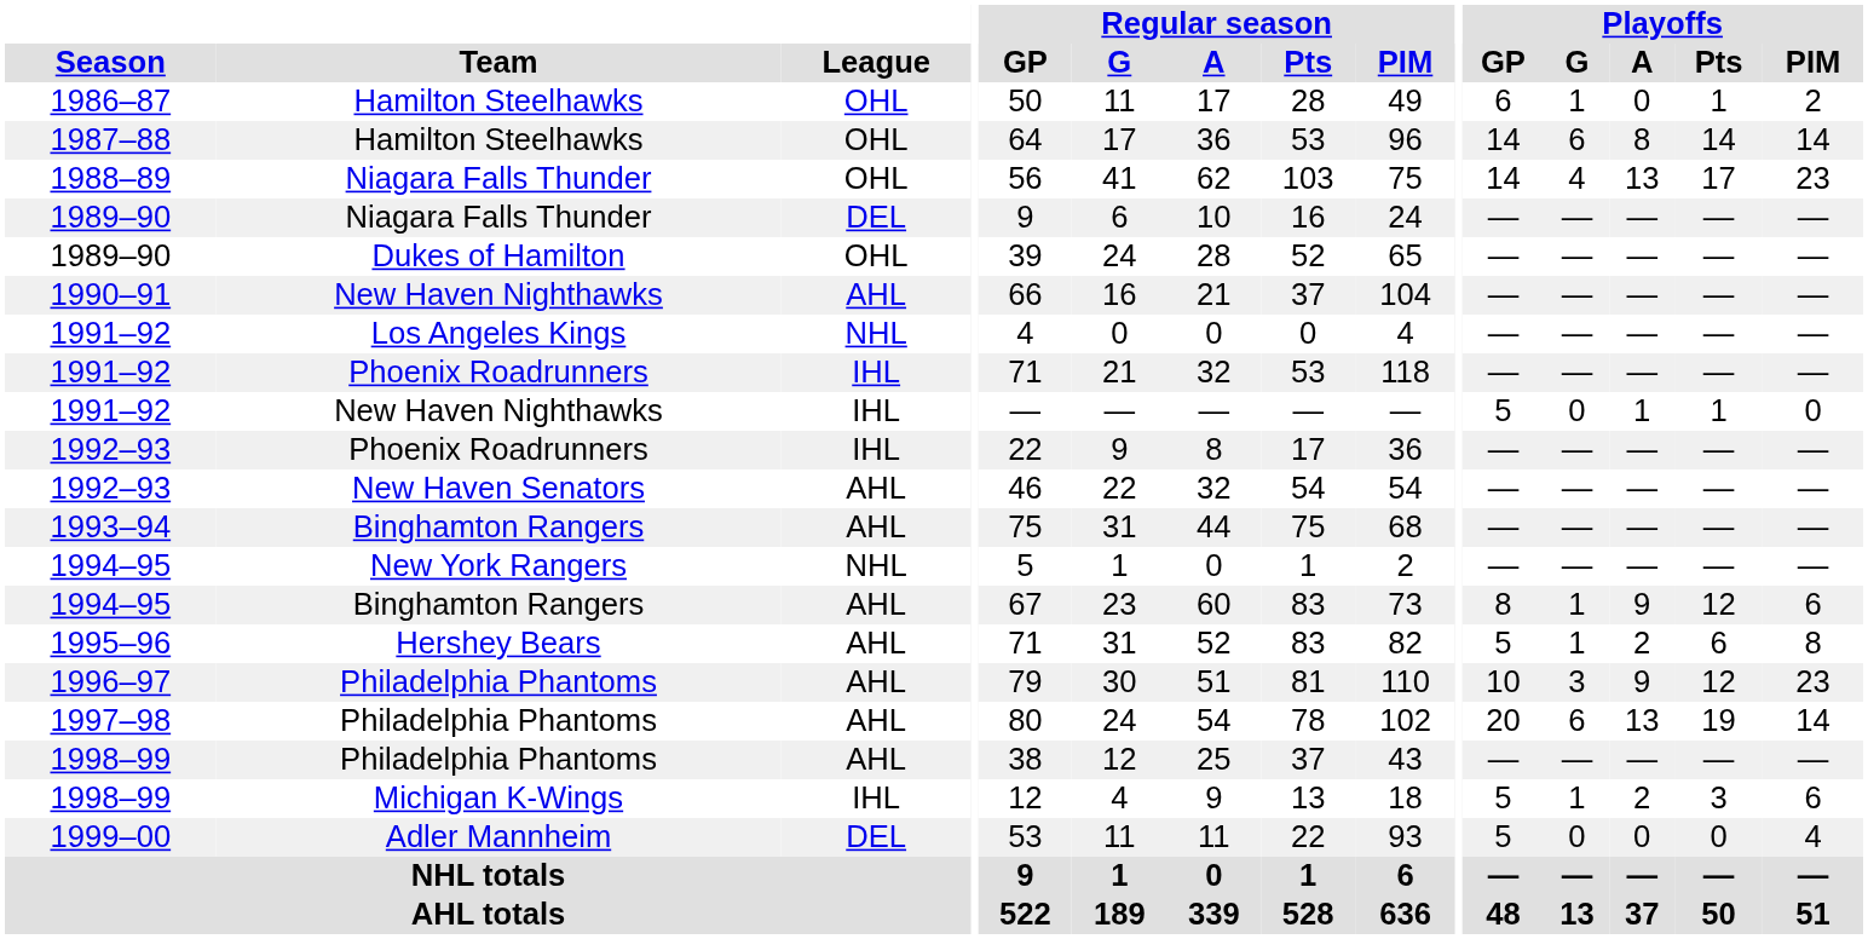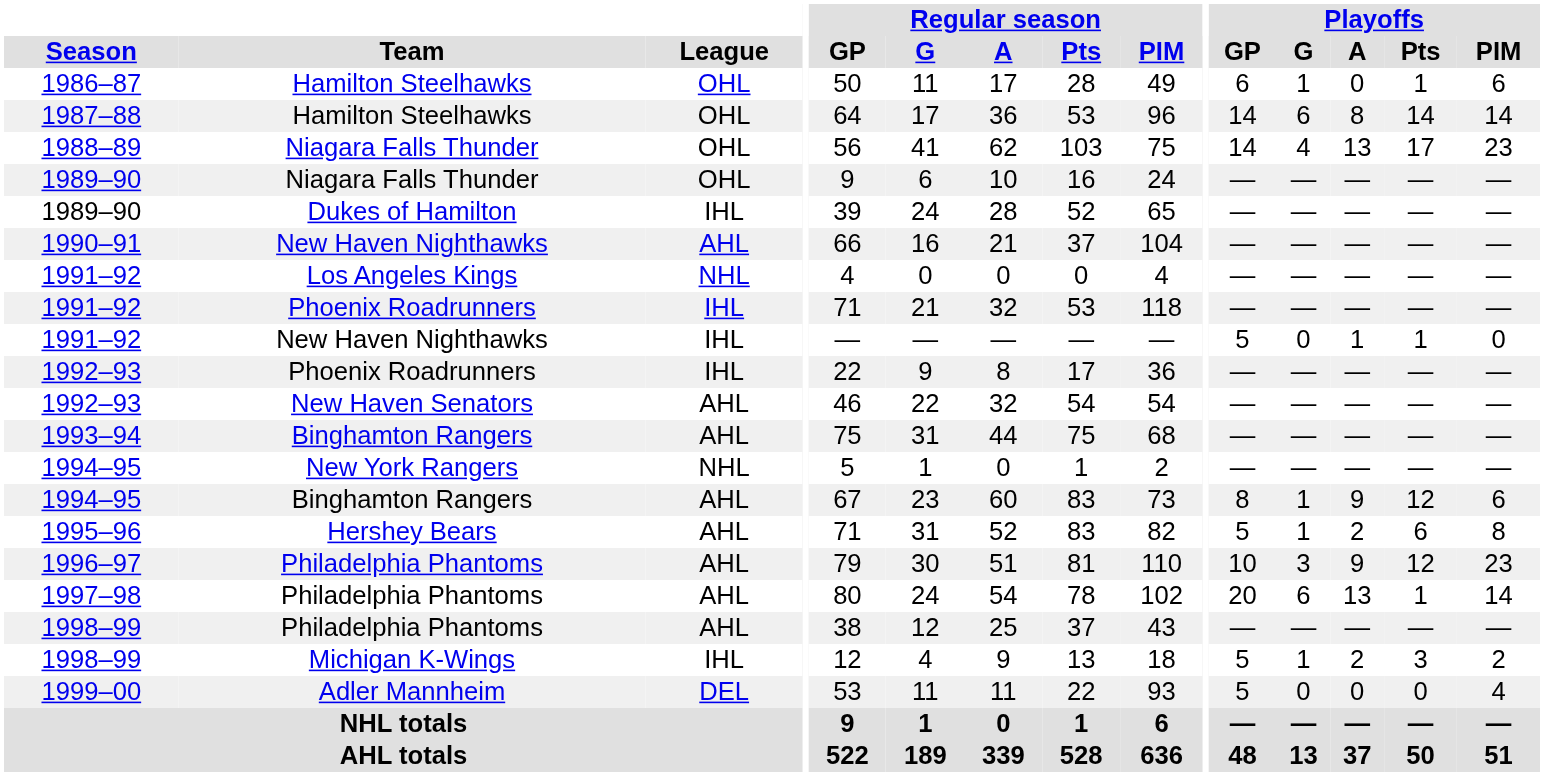1986–87 | Playoffs / PIM: 2 -> 6
1989–90 / Niagara Falls Thunder | League: DEL -> OHL
1989–90 / Dukes of Hamilton | League: OHL -> IHL
1997–98 | Playoffs / Pts: 19 -> 1
1998–99 / Michigan K-Wings | Playoffs / PIM: 6 -> 2
